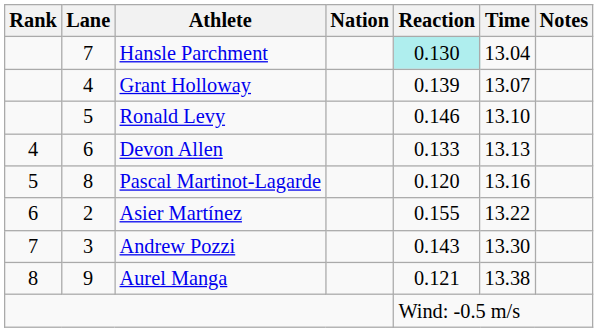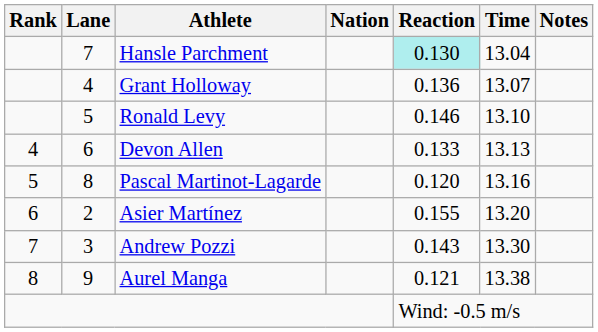Grant Holloway | Reaction: 0.139 -> 0.136
Asier Martínez | Time: 13.22 -> 13.20
